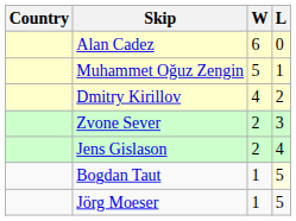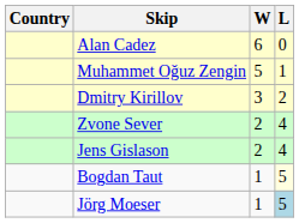Dmitry Kirillov | W: 4 -> 3
Zvone Sever | L: 3 -> 4
Jörg Moeser | L: no background -> lightblue background
